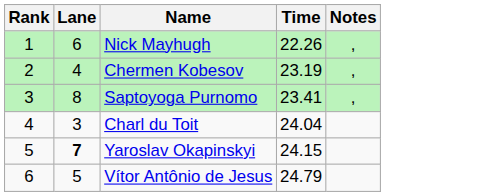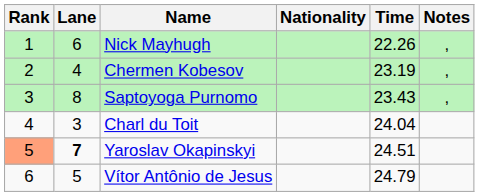+ column: Nationality
Saptoyoga Purnomo | Time: 23.41 -> 23.43
Yaroslav Okapinskyi | Rank: no background -> lightsalmon background
Yaroslav Okapinskyi | Time: 24.15 -> 24.51
